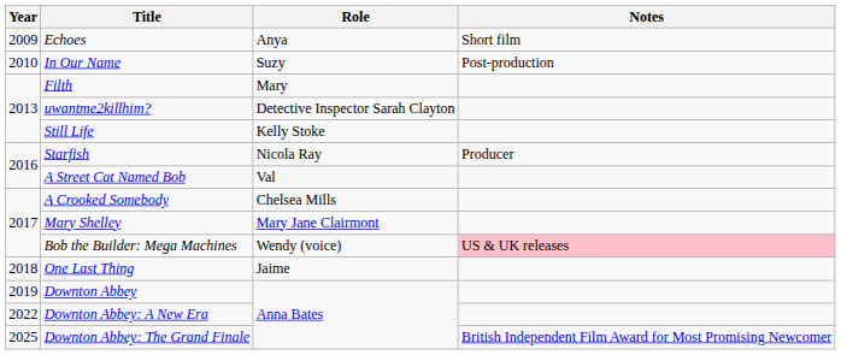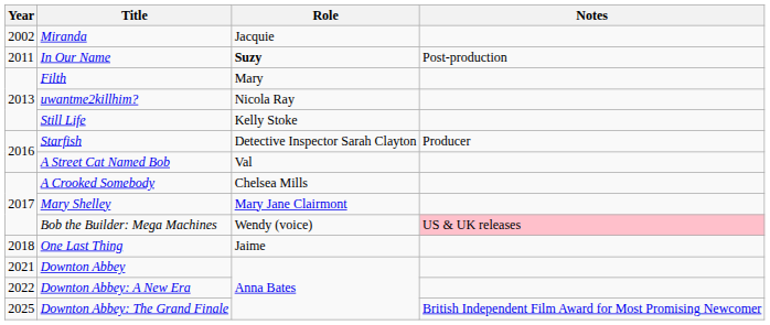+ row: 2002 | Miranda | Jacquie
- row: 2009 | Echoes | Anya | Short film
In Our Name | Year: 2010 -> 2011
In Our Name | Role: normal -> bold
uwantme2killhim? | Role: Detective Inspector Sarah Clayton -> Nicola Ray
Starfish | Role: Nicola Ray -> Detective Inspector Sarah Clayton
Downton Abbey | Year: 2019 -> 2021
